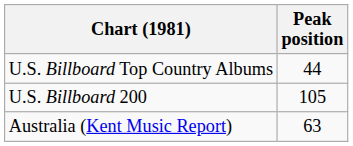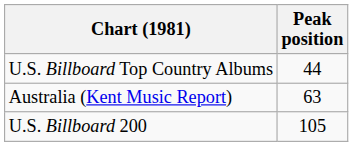rows swapped: U.S. Billboard 200 <-> Australia (Kent Music Report)
